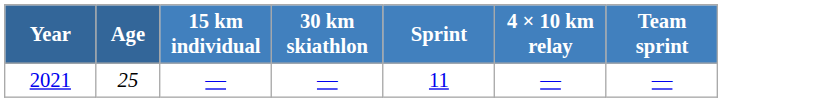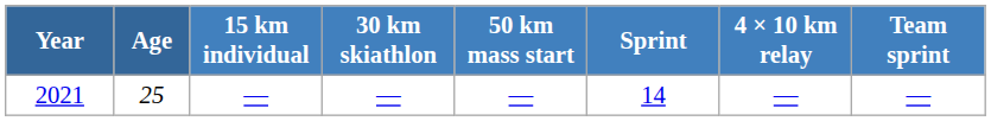+ column: 50 km mass start | —
2021 | Sprint: 11 -> 14
